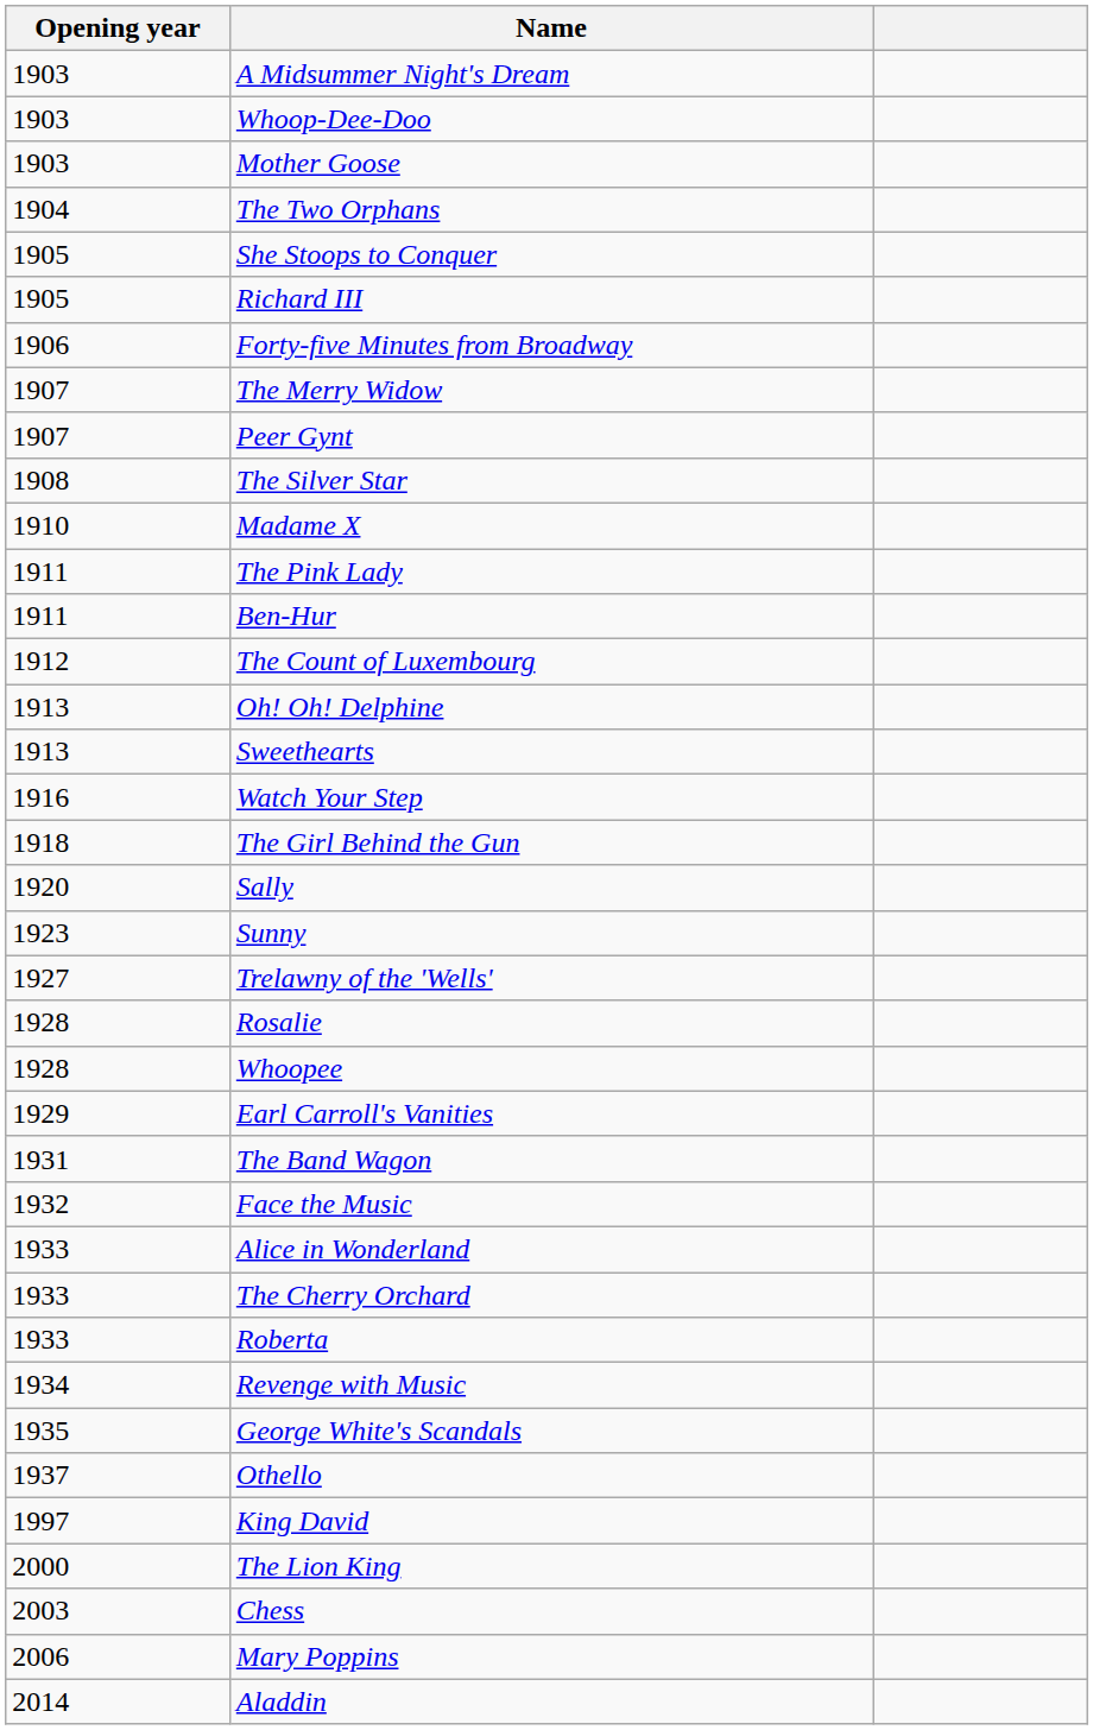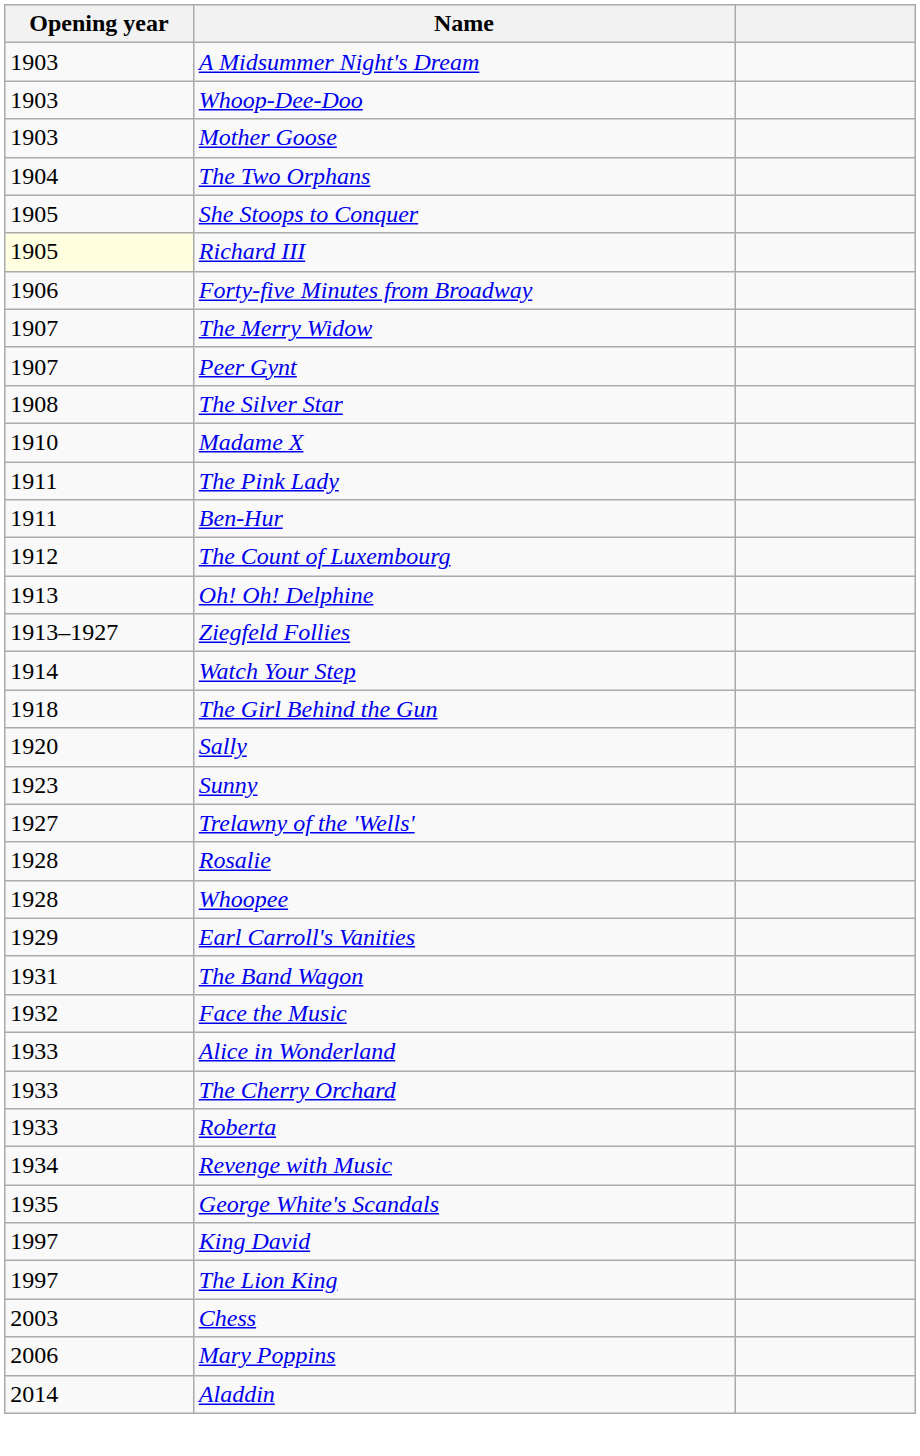Richard III | Opening year: no background -> lightyellow background
+ row: 1913–1927 | Ziegfeld Follies
- row: 1913 | Sweethearts
Watch Your Step | Opening year: 1916 -> 1914
- row: 1937 | Othello
The Lion King | Opening year: 2000 -> 1997
